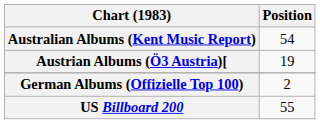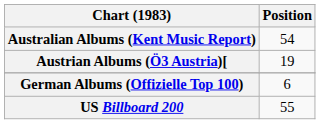German Albums (Offizielle Top 100) | Position: 2 -> 6
